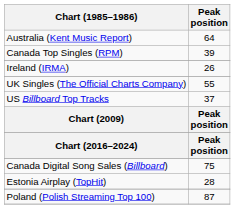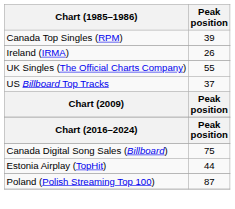- row: Australia (Kent Music Report) | 64
Estonia Airplay (TopHit) | Peak position: 28 -> 44
